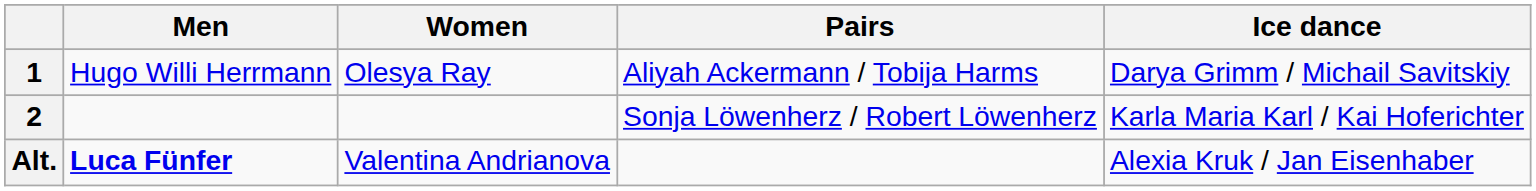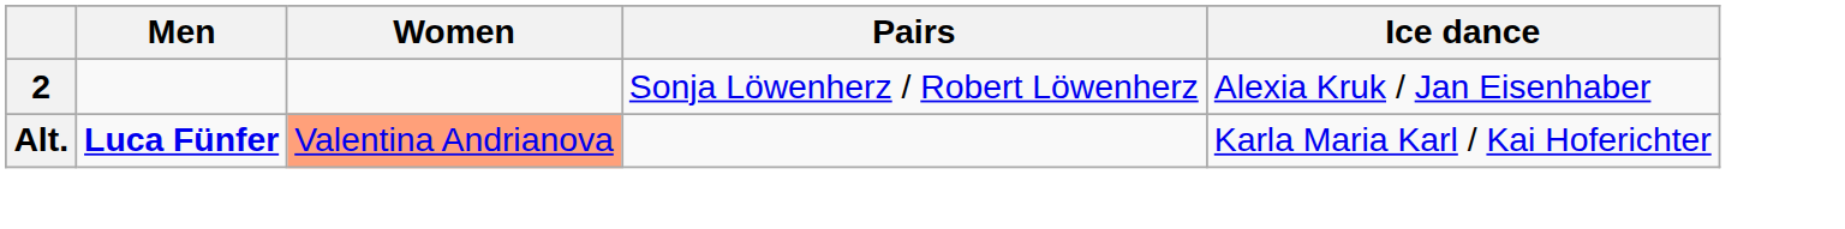- row: 1 | Hugo Willi Herrmann | Olesya Ray | Aliyah Ackermann / Tobija Harms | Darya Grimm / Michail Savitskiy
2 | Ice dance: Karla Maria Karl / Kai Hoferichter -> Alexia Kruk / Jan Eisenhaber
Alt. | Women: no background -> lightsalmon background
Alt. | Ice dance: Alexia Kruk / Jan Eisenhaber -> Karla Maria Karl / Kai Hoferichter
